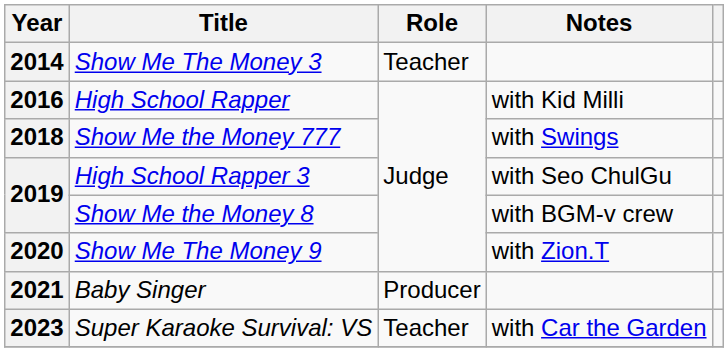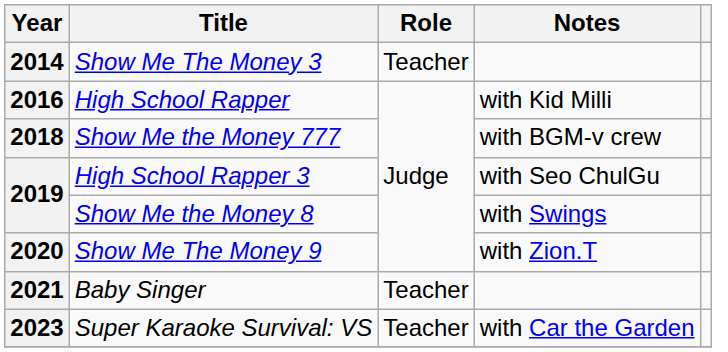Show Me the Money 777 | Notes: with Swings -> with BGM-v crew
Show Me the Money 8 | Notes: with BGM-v crew -> with Swings
Baby Singer | Role: Producer -> Teacher
